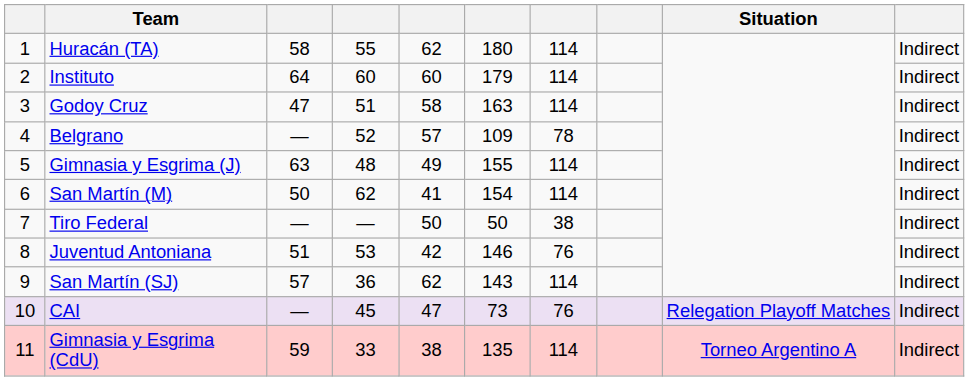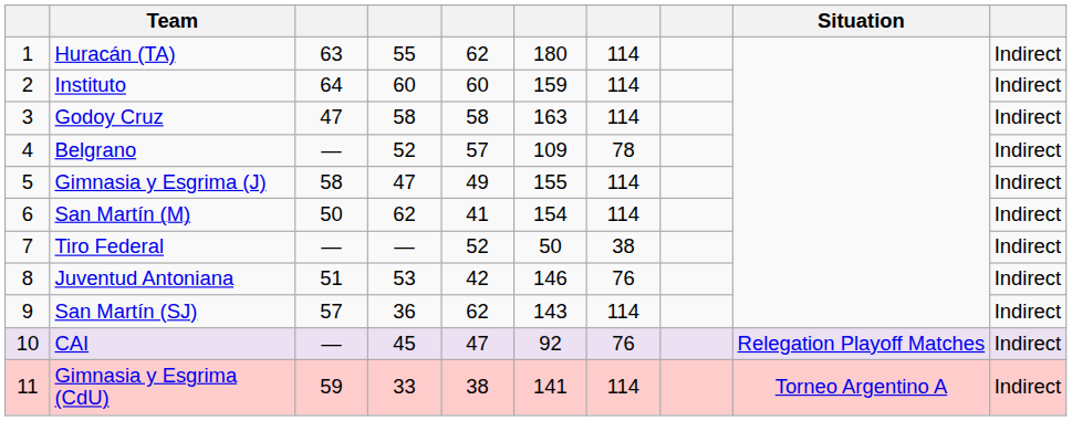Huracán (TA) | column 3: 58 -> 63
Instituto | column 6: 179 -> 159
Godoy Cruz | column 4: 51 -> 58
Gimnasia y Esgrima (J) | column 3: 63 -> 58
Gimnasia y Esgrima (J) | column 4: 48 -> 47
Tiro Federal | column 5: 50 -> 52
CAI | column 6: 73 -> 92
Gimnasia y Esgrima (CdU) | column 6: 135 -> 141
